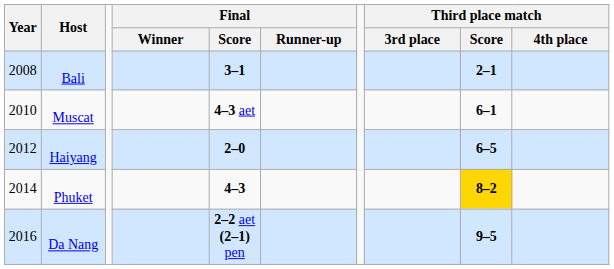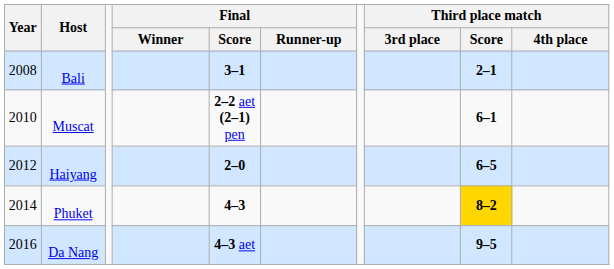Muscat | Final / Score: 4–3 aet -> 2–2 aet (2–1) pen
Da Nang | Final / Score: 2–2 aet (2–1) pen -> 4–3 aet
